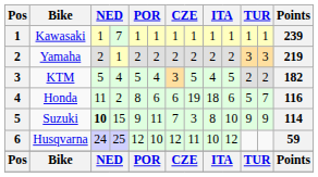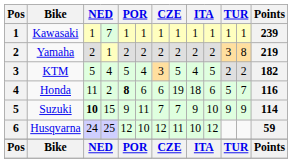Yamaha | column 12: 3 -> 8
Honda | column 5: normal -> bold
Suzuki | column 8: 3 -> 7
Suzuki | column 9: 8 -> 9
